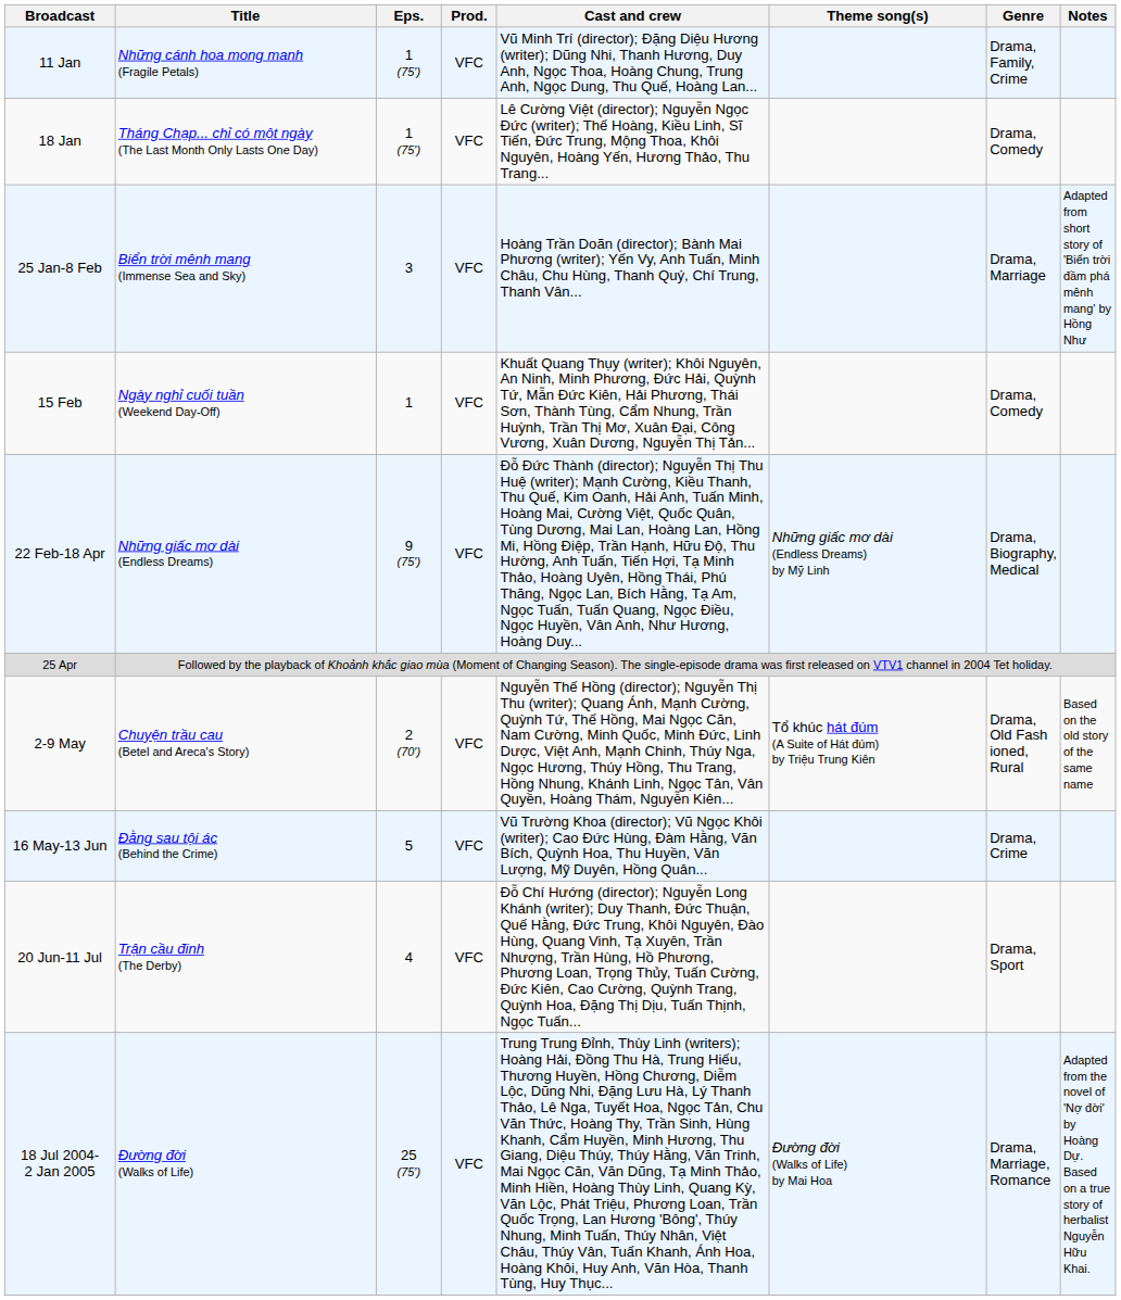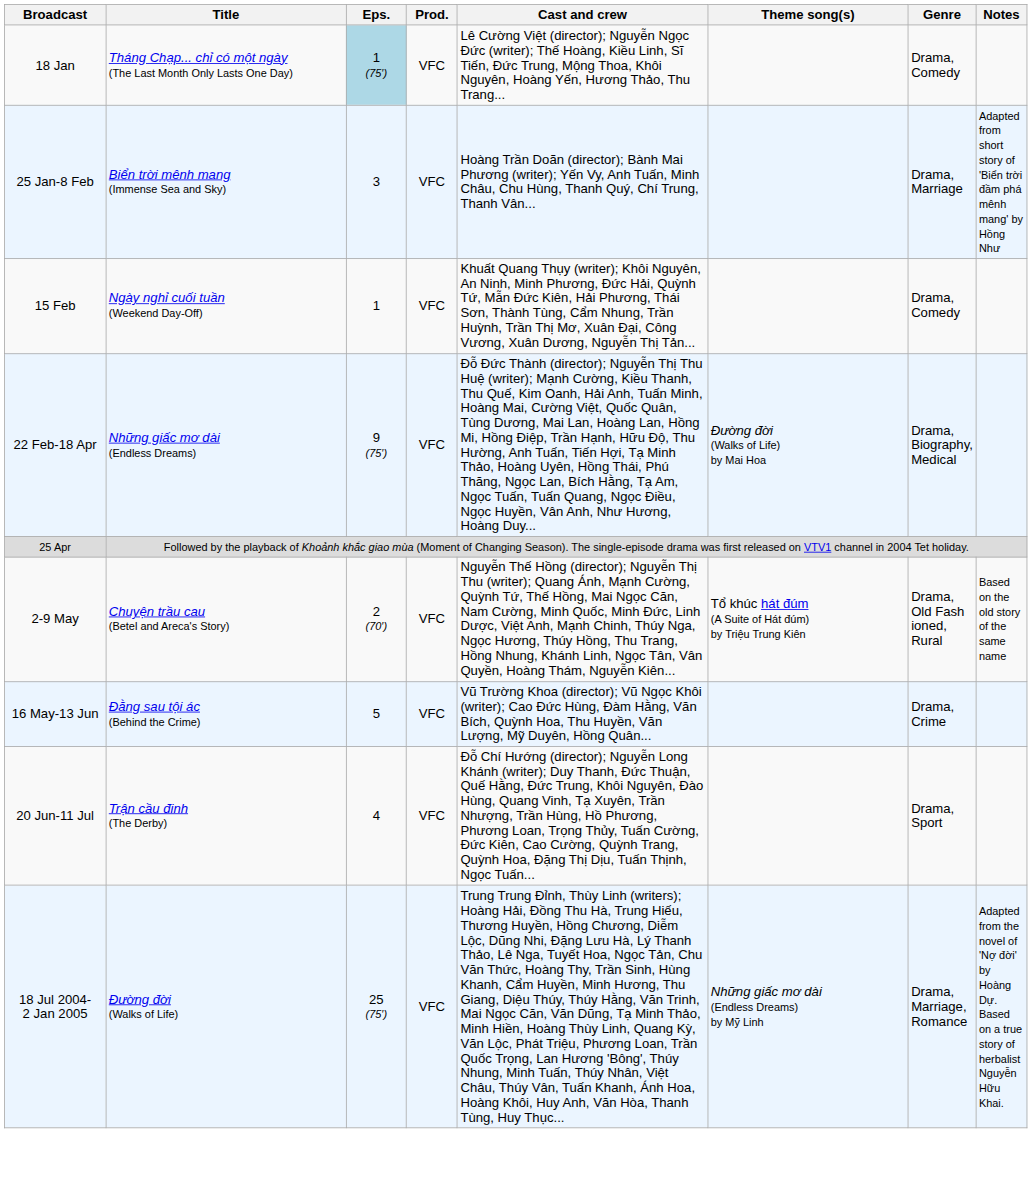- row: 11 Jan | Những cánh hoa mong manh (Fragile Petals) | 1 (75′) | VFC | Vũ Minh Trí (director); Đặng Diệu Hương (writer); Dũng Nhi, Thanh Hương, Duy Anh, Ngọc Thoa, Hoàng Chung, Trung Anh, Ngọc Dung, Thu Quế, Hoàng Lan... | Drama, Family, Crime
18 Jan | Eps.: no background -> lightblue background
22 Feb-18 Apr | Theme song(s): Những giấc mơ dài (Endless Dreams) by Mỹ Linh -> Đường đời (Walks of Life) by Mai Hoa
18 Jul 2004- 2 Jan 2005 | Theme song(s): Đường đời (Walks of Life) by Mai Hoa -> Những giấc mơ dài (Endless Dreams) by Mỹ Linh
